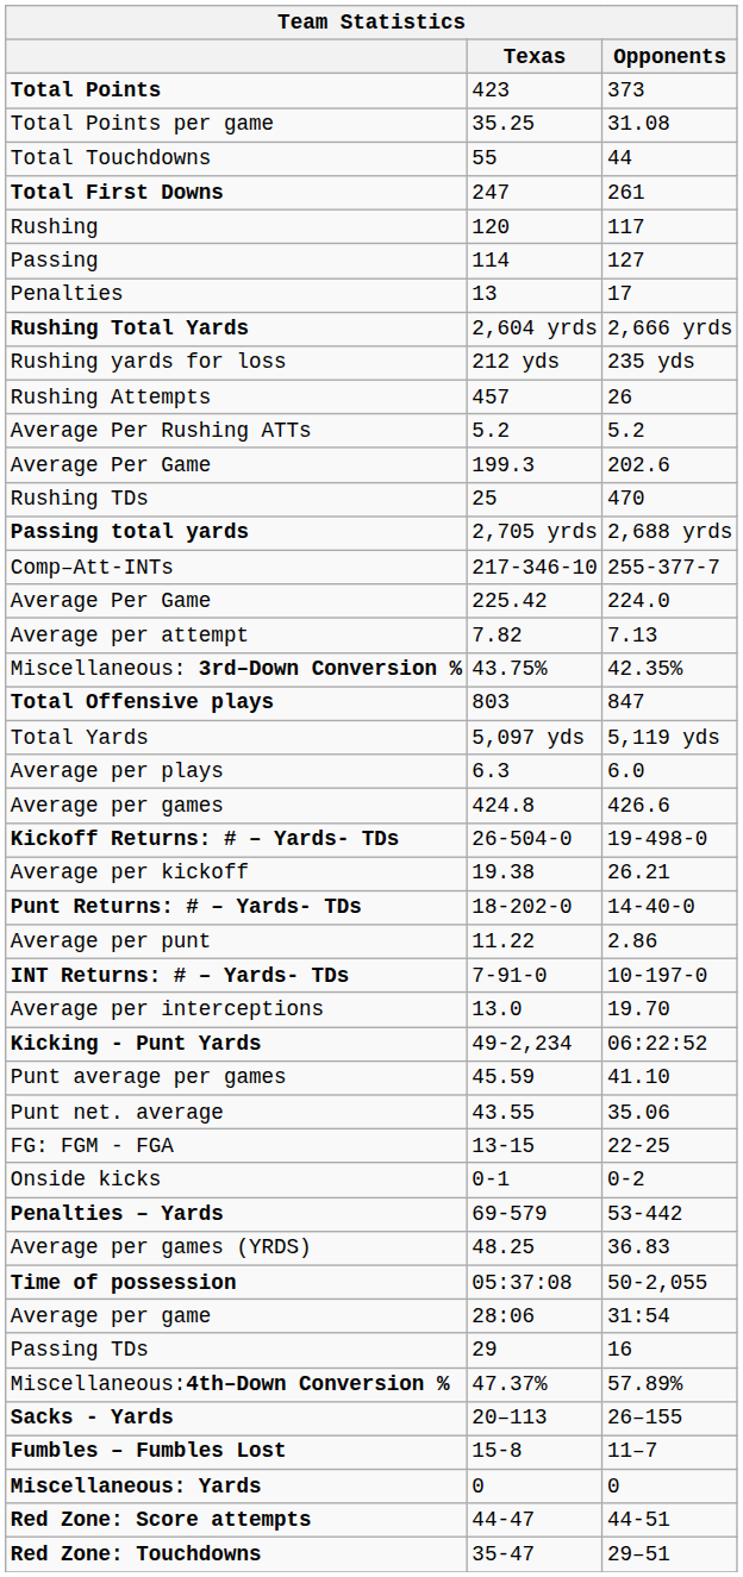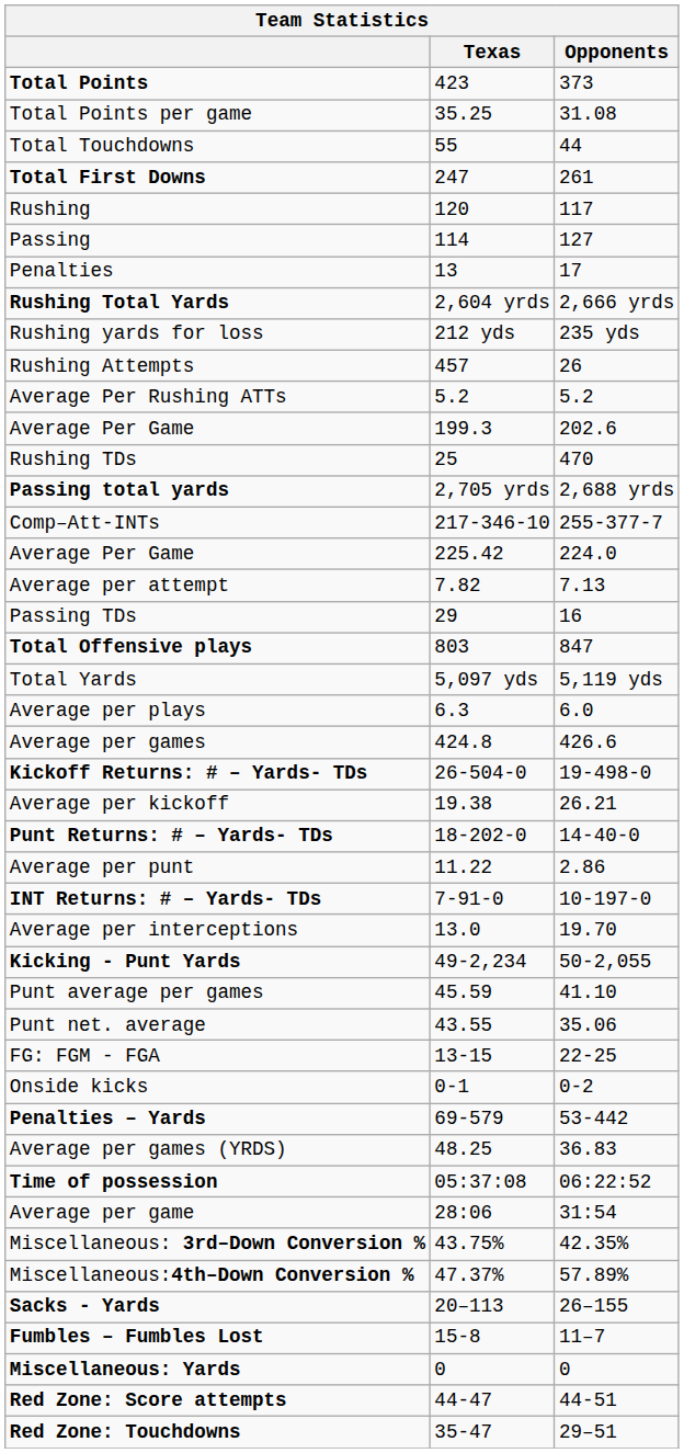rows swapped: Passing TDs <-> Miscellaneous: 3rd–Down Conversion %
Kicking - Punt Yards | Opponents: 06:22:52 -> 50-2,055
Time of possession | Opponents: 50-2,055 -> 06:22:52
